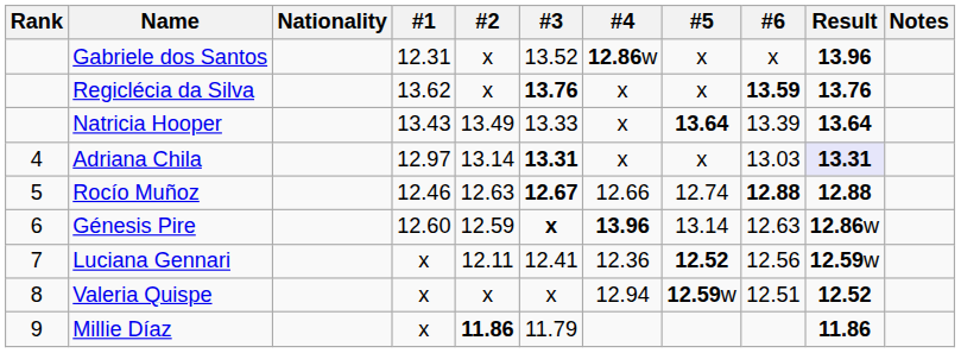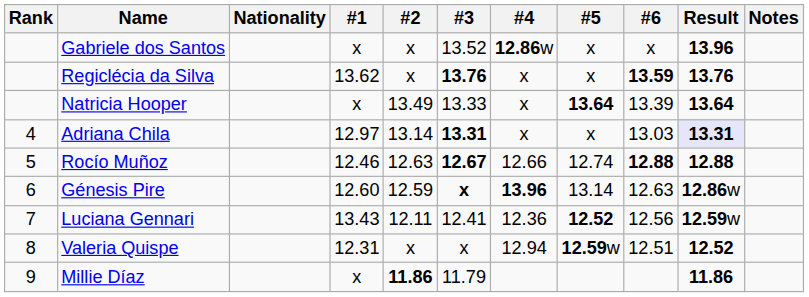Gabriele dos Santos | #1: 12.31 -> x
Natricia Hooper | #1: 13.43 -> x
Luciana Gennari | #1: x -> 13.43
Valeria Quispe | #1: x -> 12.31
